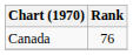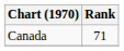Canada | Rank: 76 -> 71
